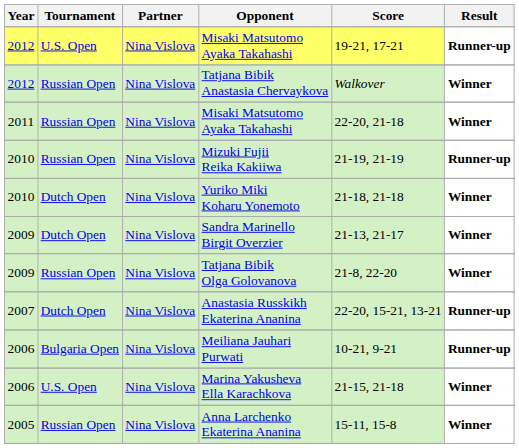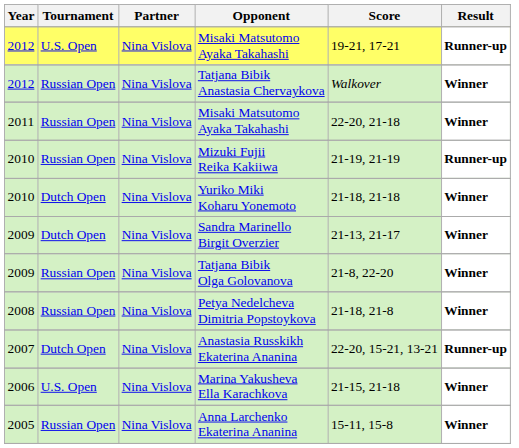+ row: 2008 | Russian Open | Nina Vislova | Petya Nedelcheva Dimitria Popstoykova | 21-18, 21-8 | Winner
- row: 2006 | Bulgaria Open | Nina Vislova | Meiliana Jauhari Purwati | 10-21, 9-21 | Runner-up
